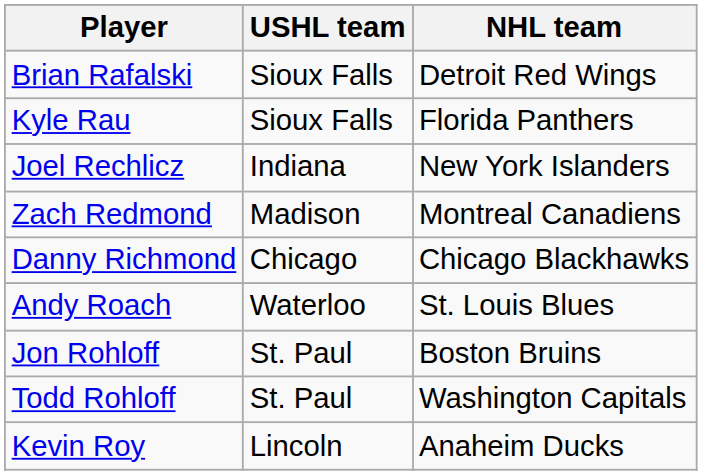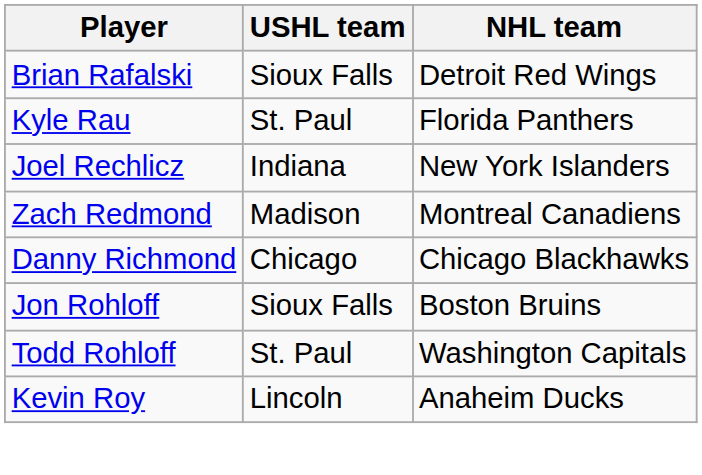Kyle Rau | USHL team: Sioux Falls -> St. Paul
- row: Andy Roach | Waterloo | St. Louis Blues
Jon Rohloff | USHL team: St. Paul -> Sioux Falls
